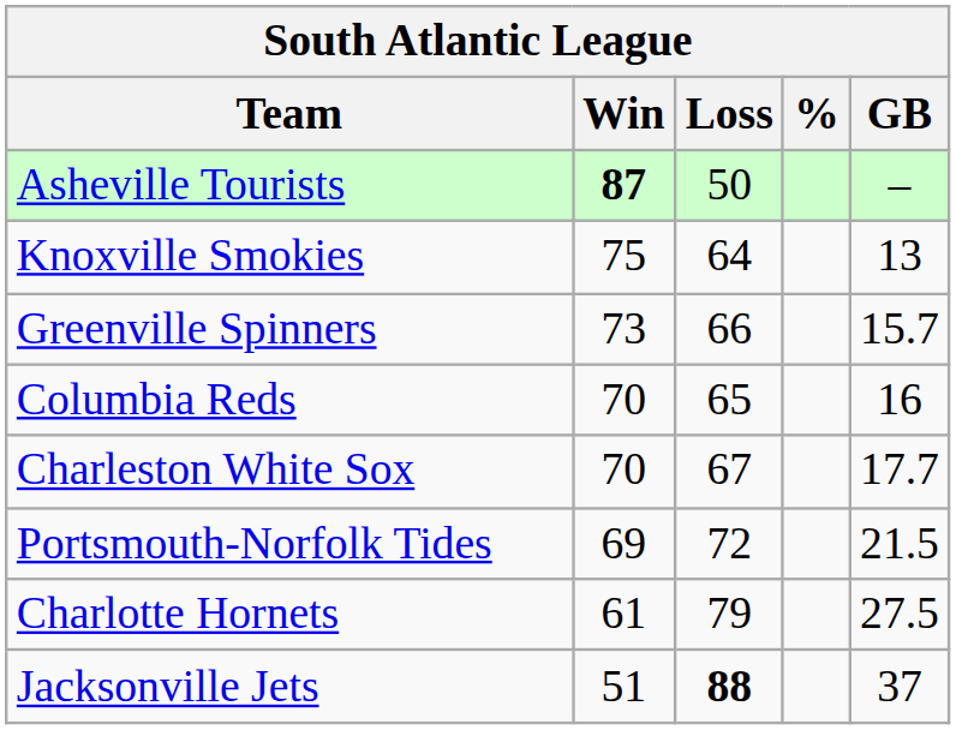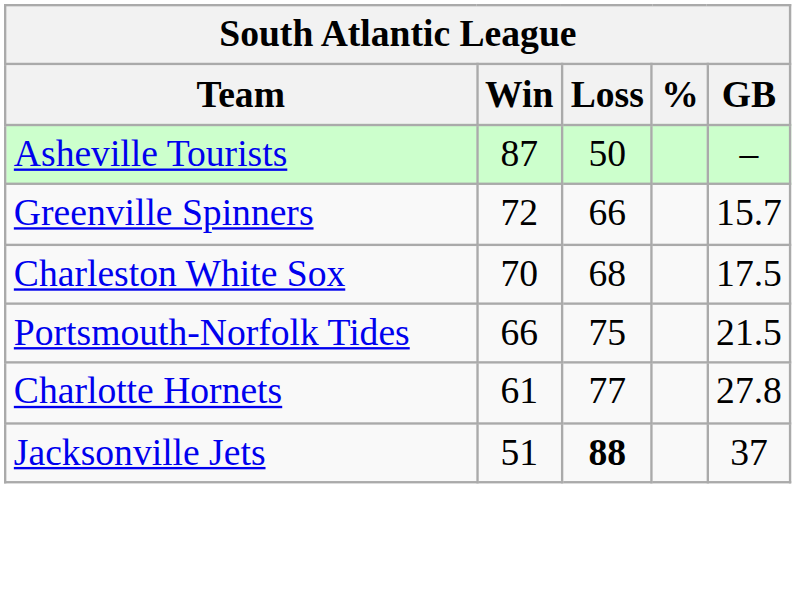Asheville Tourists | Win: bold -> normal
- row: Knoxville Smokies | 75 | 64 | 13
Greenville Spinners | Win: 73 -> 72
- row: Columbia Reds | 70 | 65 | 16
Charleston White Sox | Loss: 67 -> 68
Charleston White Sox | GB: 17.7 -> 17.5
Portsmouth-Norfolk Tides | Win: 69 -> 66
Portsmouth-Norfolk Tides | Loss: 72 -> 75
Charlotte Hornets | Loss: 79 -> 77
Charlotte Hornets | GB: 27.5 -> 27.8
